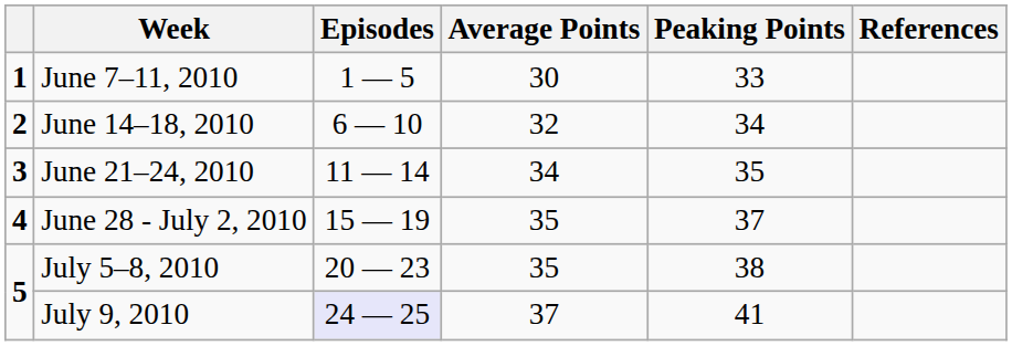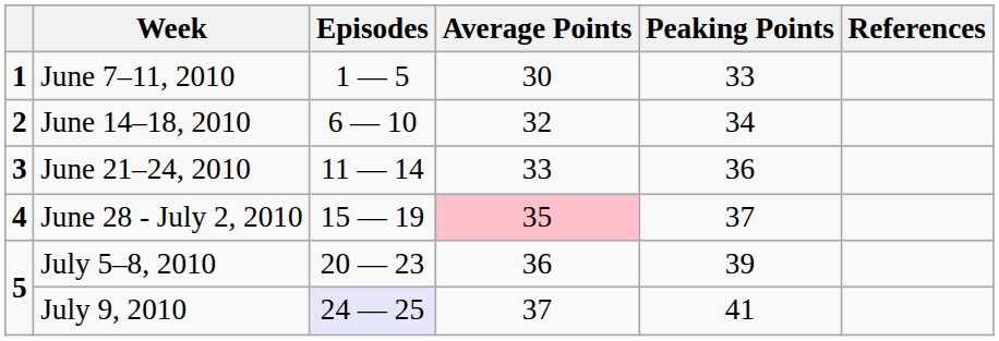June 21–24, 2010 | Average Points: 34 -> 33
June 21–24, 2010 | Peaking Points: 35 -> 36
June 28 - July 2, 2010 | Average Points: no background -> pink background
July 5–8, 2010 | Average Points: 35 -> 36
July 5–8, 2010 | Peaking Points: 38 -> 39
